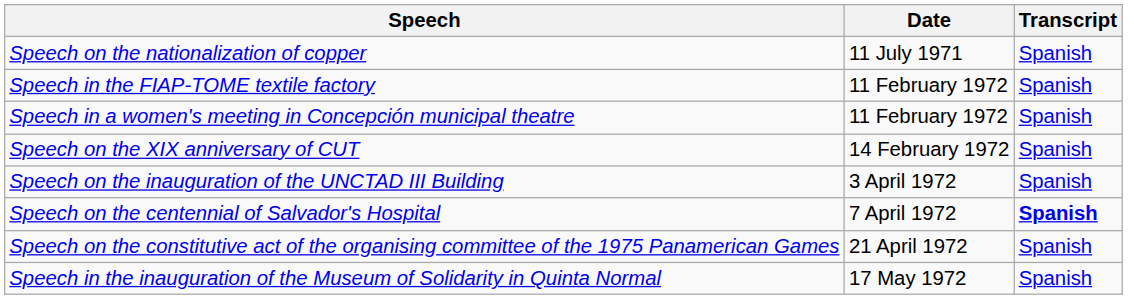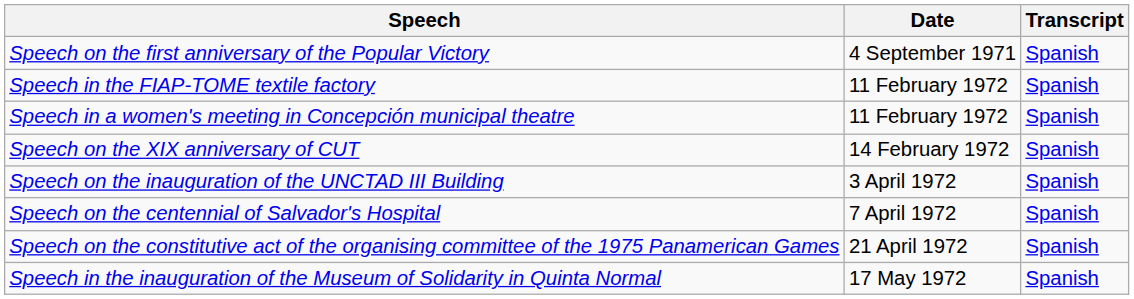- row: Speech on the nationalization of copper | 11 July 1971 | Spanish
+ row: Speech on the first anniversary of the Popular Victory | 4 September 1971 | Spanish
Speech on the centennial of Salvador's Hospital | Transcript: bold -> normal
